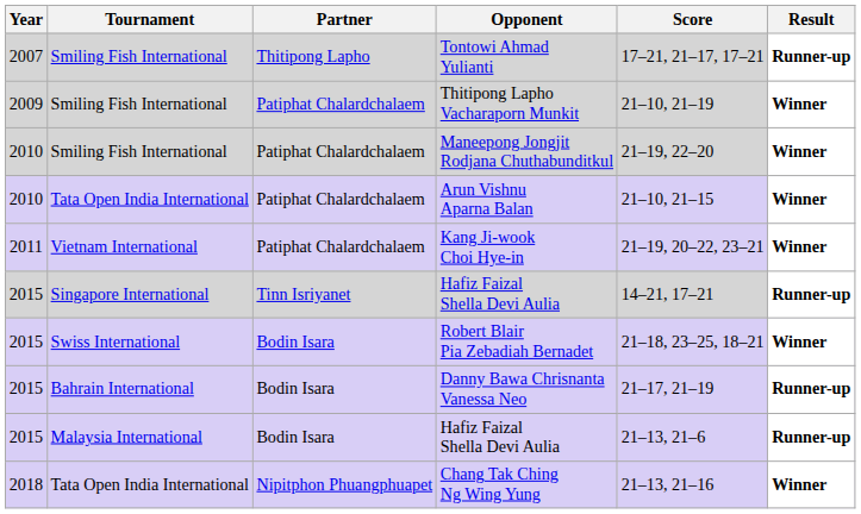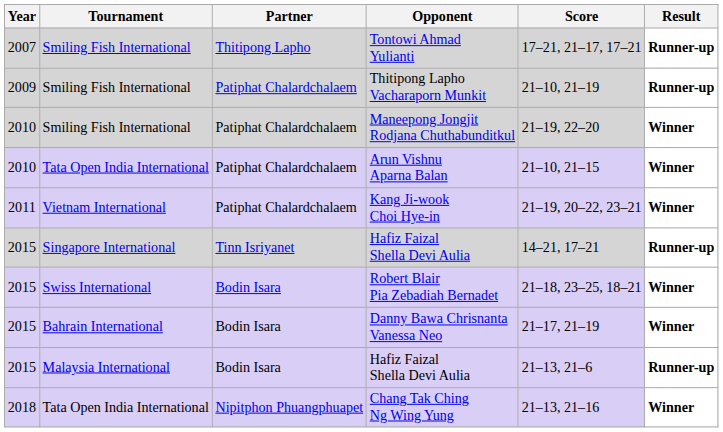Thitipong Lapho Vacharaporn Munkit | Result: Winner -> Runner-up
Danny Bawa Chrisnanta Vanessa Neo | Result: Runner-up -> Winner
